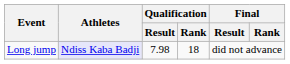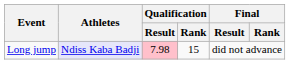Long jump | Qualification / Result: no background -> pink background
Long jump | Qualification / Rank: 18 -> 15
